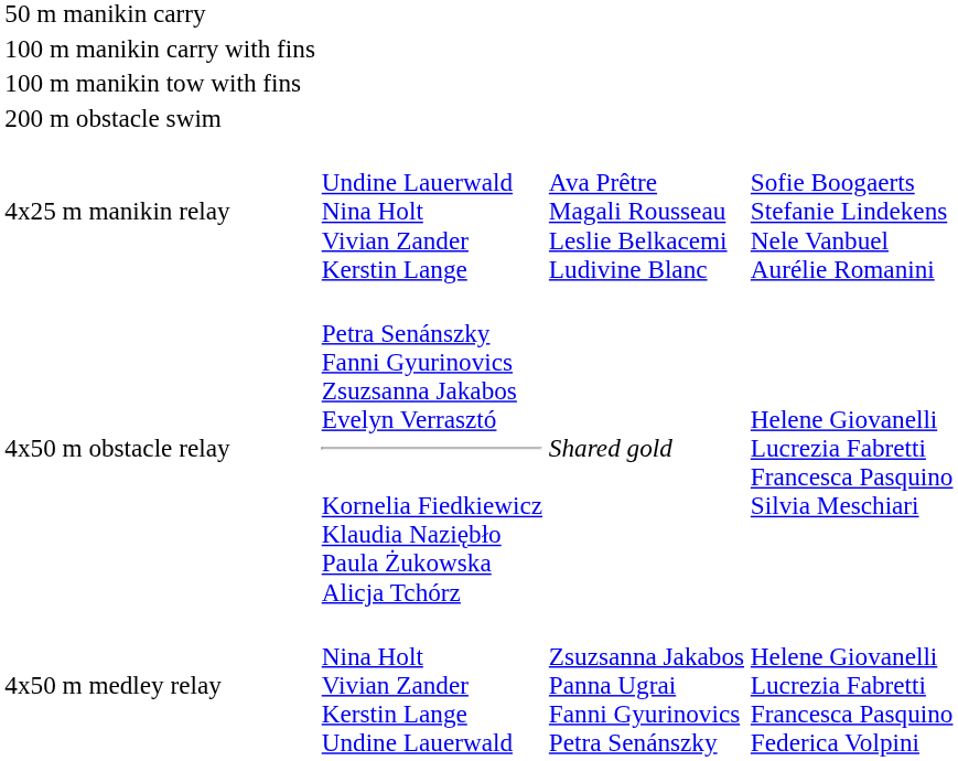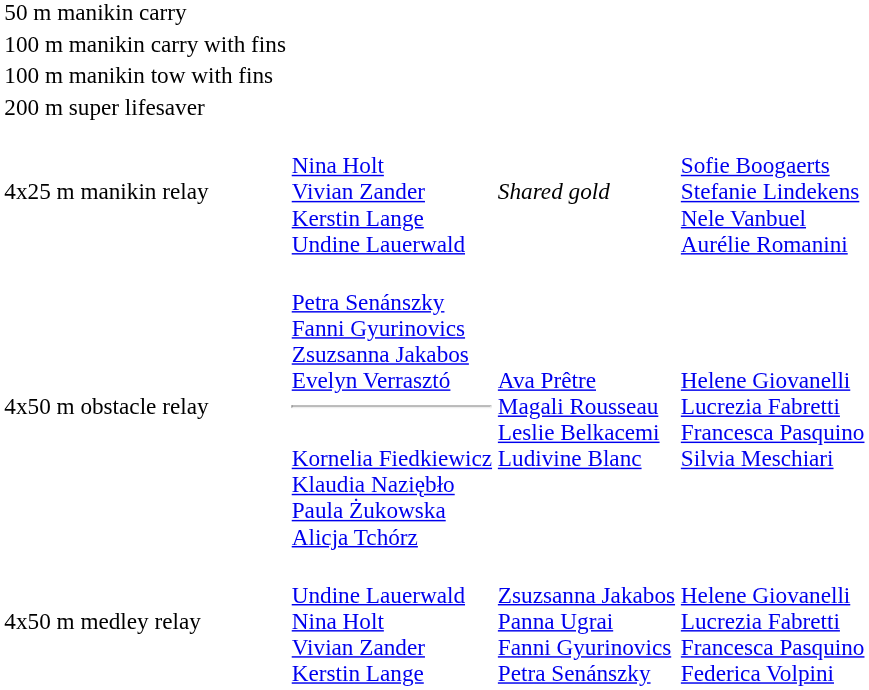- row: 200 m obstacle swim
+ row: 200 m super lifesaver
4x25 m manikin relay | column 2: Undine Lauerwald Nina Holt Vivian Zander Kerstin Lange -> Nina Holt Vivian Zander Kerstin Lange Undine Lauerwald
4x25 m manikin relay | column 3: Ava Prêtre Magali Rousseau Leslie Belkacemi Ludivine Blanc -> Shared gold
4x50 m obstacle relay | column 3: Shared gold -> Ava Prêtre Magali Rousseau Leslie Belkacemi Ludivine Blanc
4x50 m medley relay | column 2: Nina Holt Vivian Zander Kerstin Lange Undine Lauerwald -> Undine Lauerwald Nina Holt Vivian Zander Kerstin Lange
